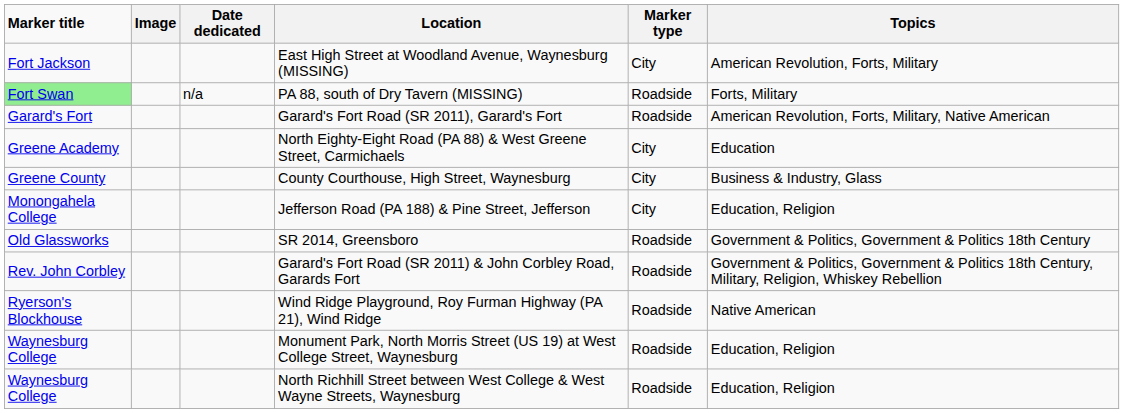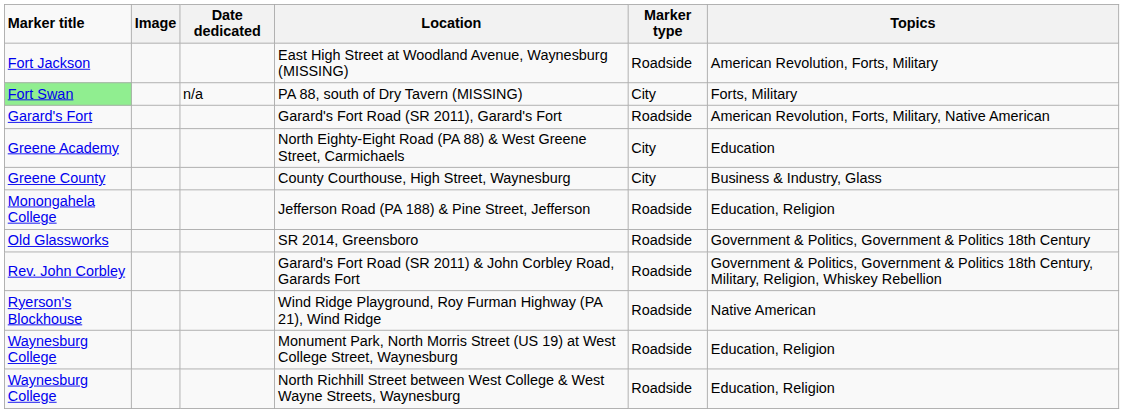East High Street at Woodland Avenue, Waynesburg (MISSING) | Marker type: City -> Roadside
PA 88, south of Dry Tavern (MISSING) | Marker type: Roadside -> City
Jefferson Road (PA 188) & Pine Street, Jefferson | Marker type: City -> Roadside
